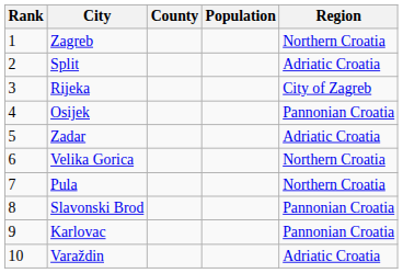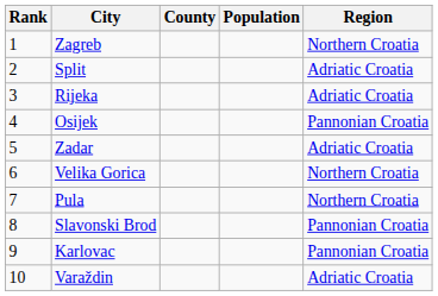Rijeka | Region: City of Zagreb -> Adriatic Croatia
